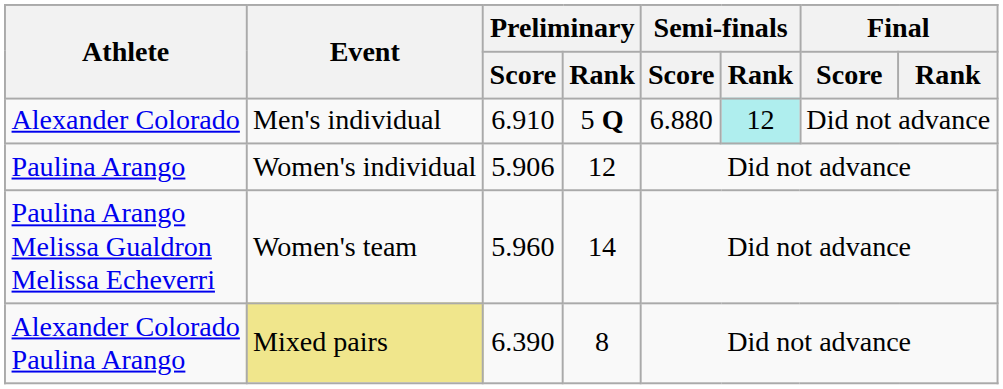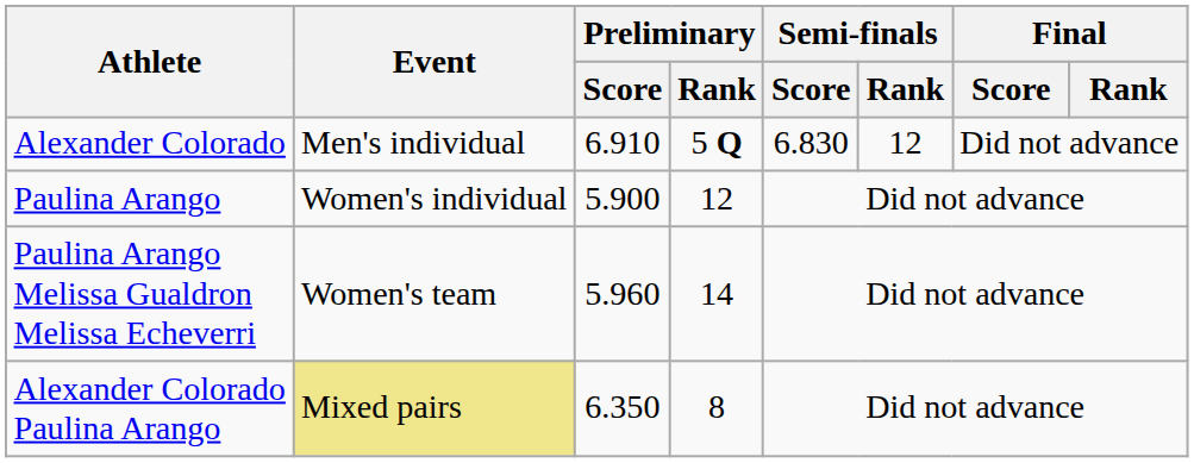Alexander Colorado | Semi-finals / Score: 6.880 -> 6.830
Alexander Colorado | Semi-finals / Rank: paleturquoise background -> no background
Paulina Arango | Preliminary / Score: 5.906 -> 5.900
Alexander Colorado Paulina Arango | Preliminary / Score: 6.390 -> 6.350
